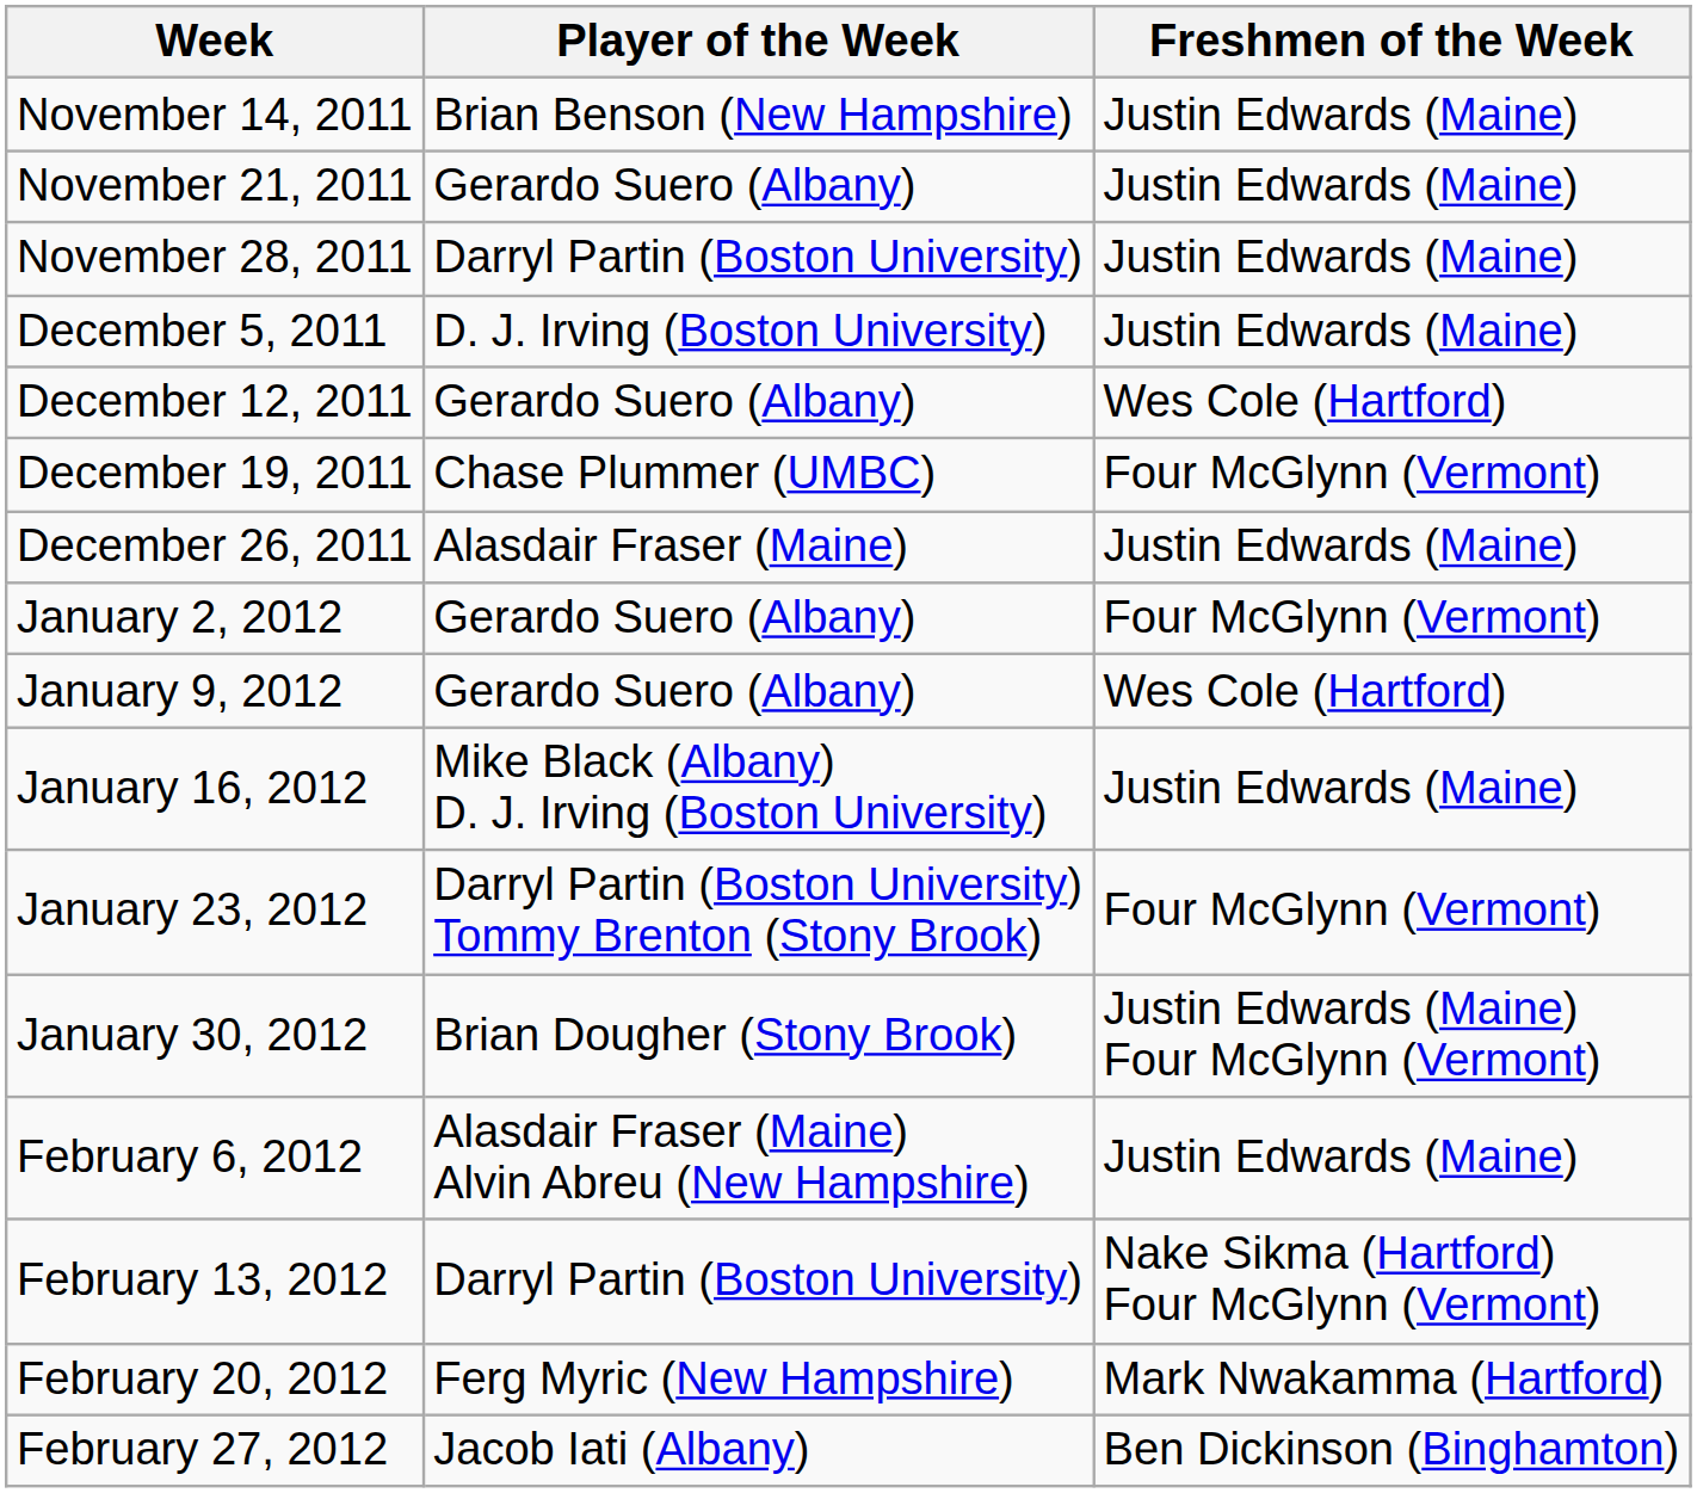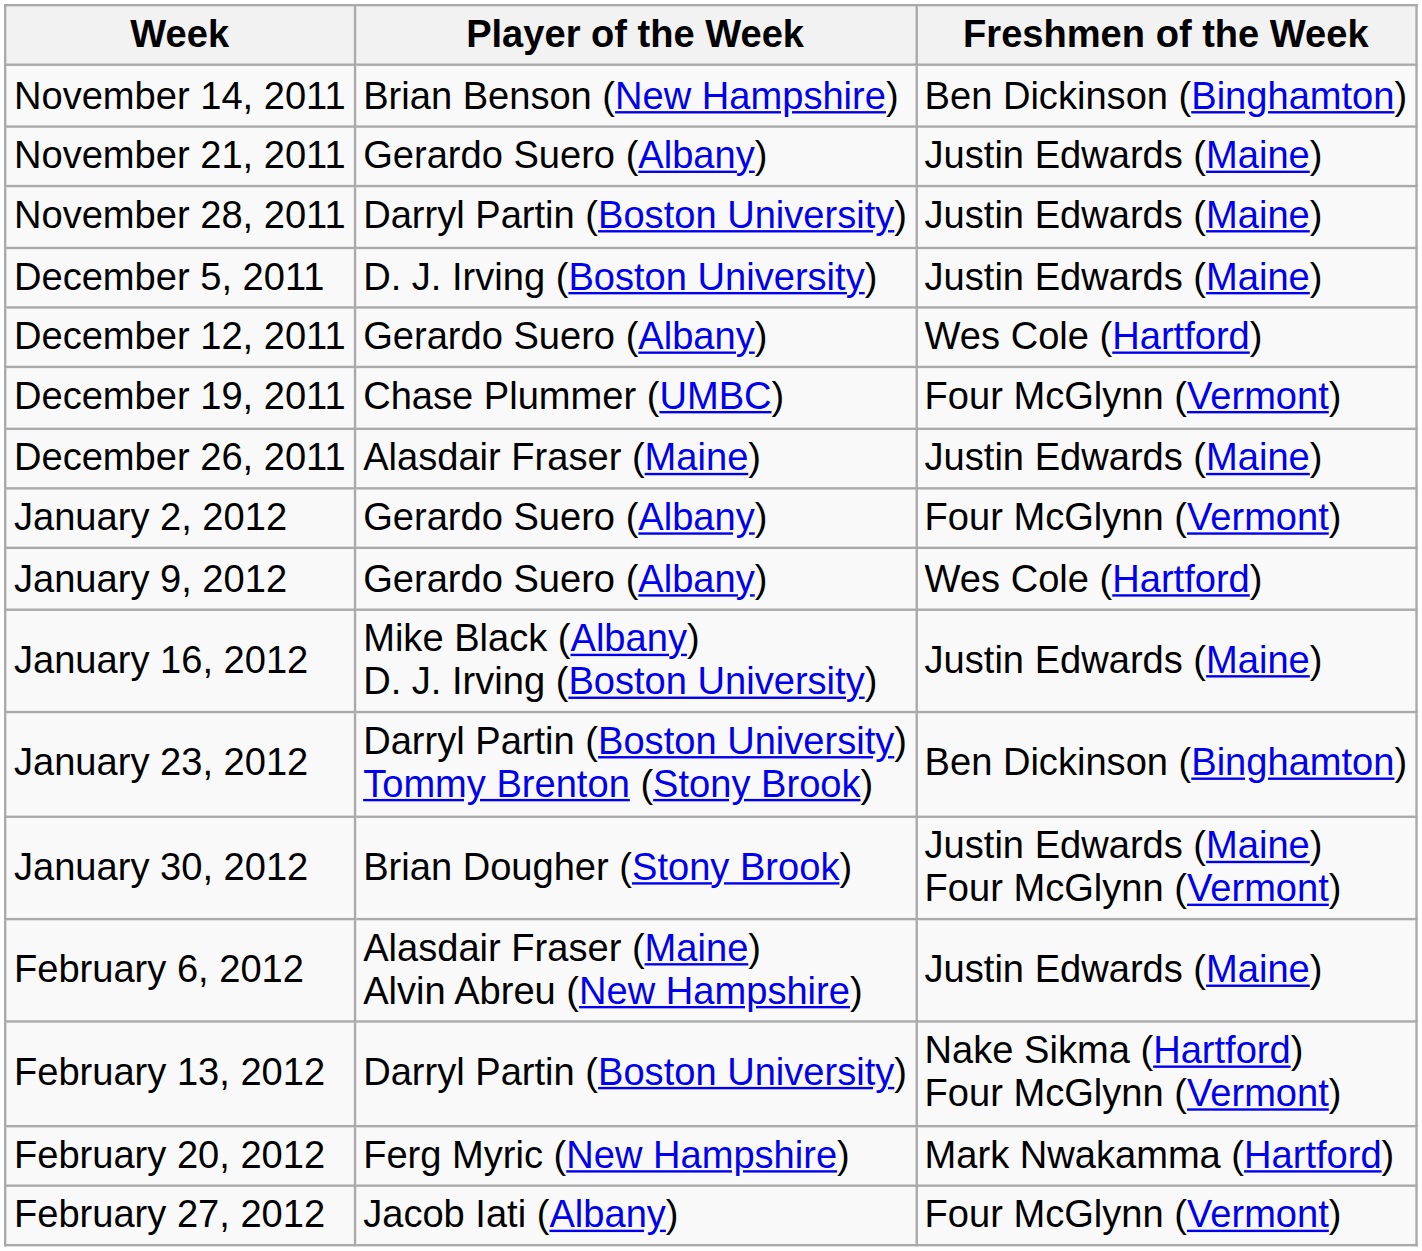November 14, 2011 | Freshmen of the Week: Justin Edwards (Maine) -> Ben Dickinson (Binghamton)
January 23, 2012 | Freshmen of the Week: Four McGlynn (Vermont) -> Ben Dickinson (Binghamton)
February 27, 2012 | Freshmen of the Week: Ben Dickinson (Binghamton) -> Four McGlynn (Vermont)
